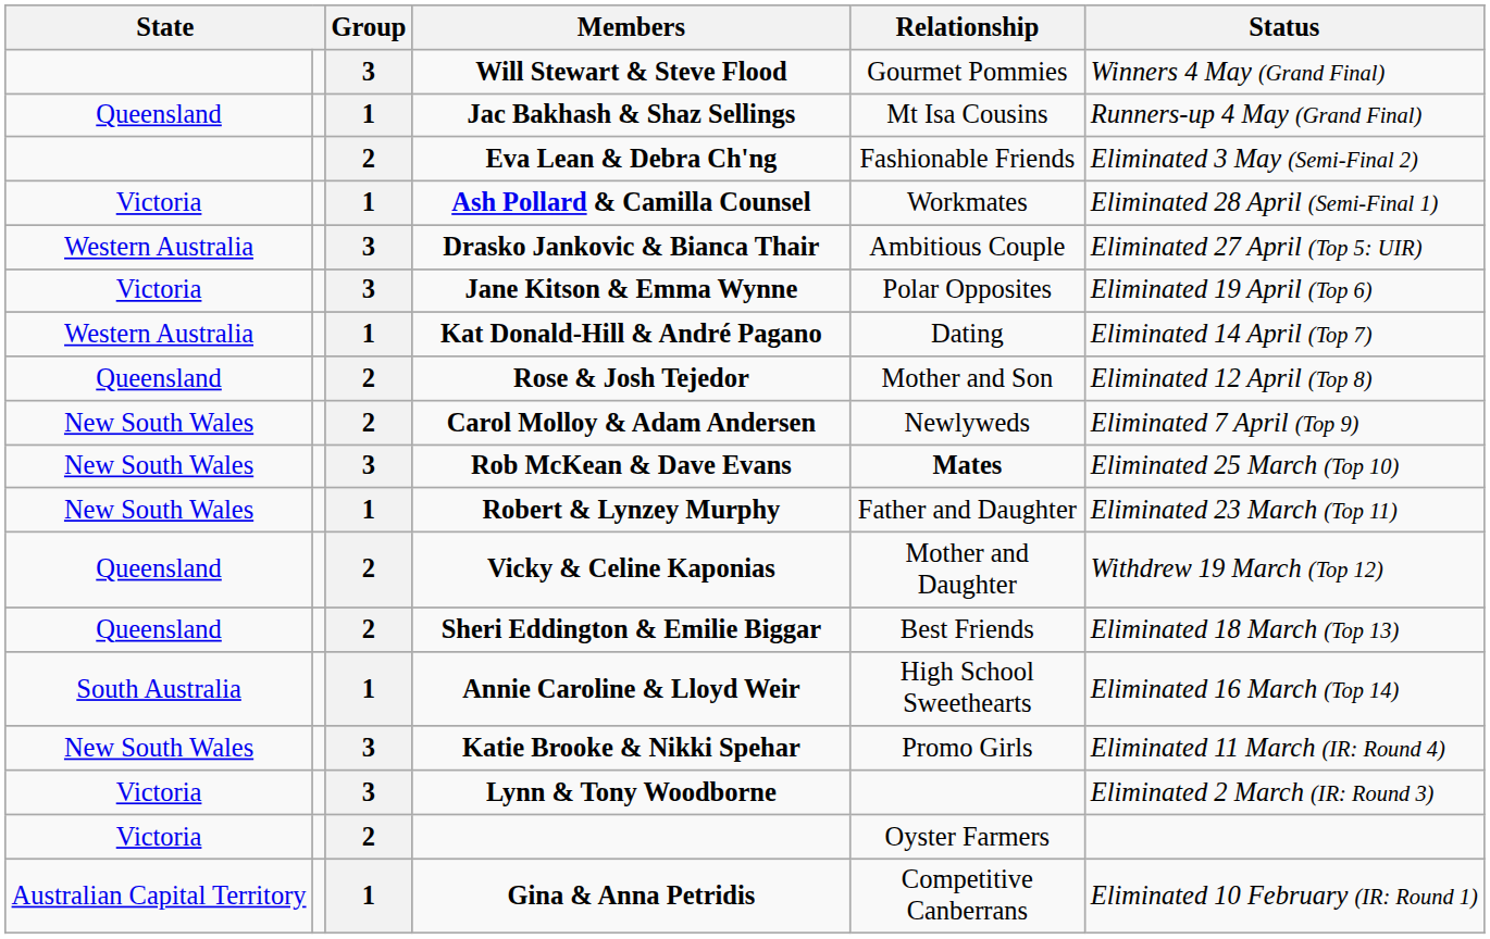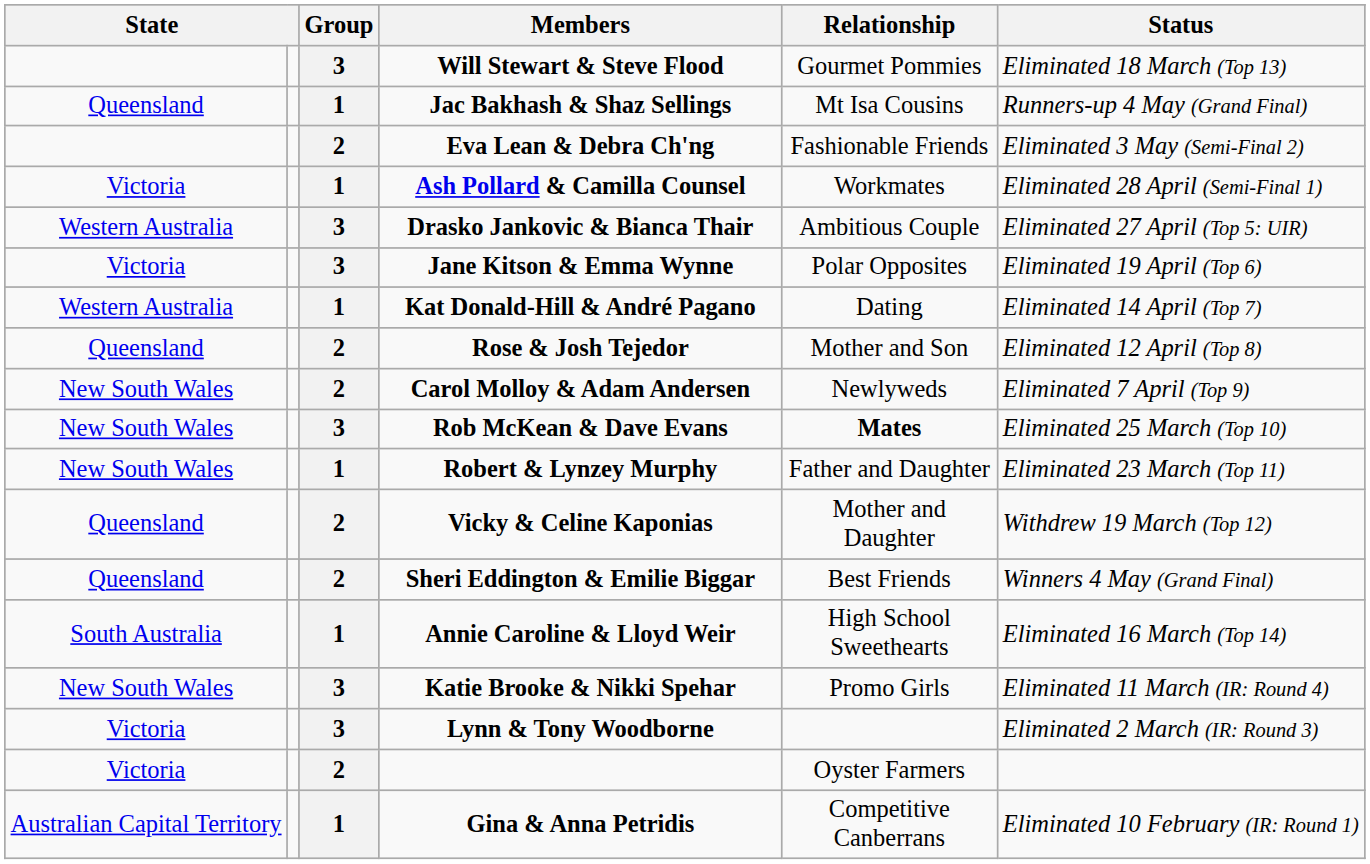Will Stewart & Steve Flood | Status: Winners 4 May (Grand Final) -> Eliminated 18 March (Top 13)
Sheri Eddington & Emilie Biggar | Status: Eliminated 18 March (Top 13) -> Winners 4 May (Grand Final)
